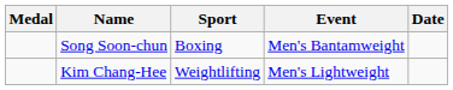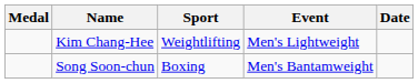rows swapped: Song Soon-chun <-> Kim Chang-Hee
